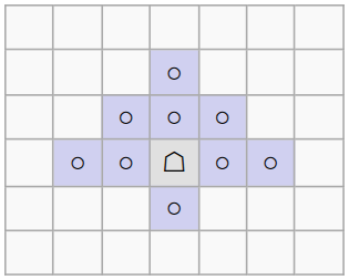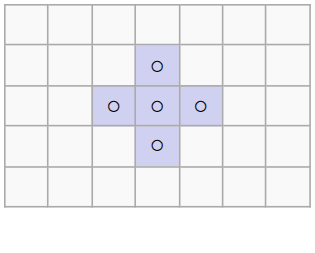- row: ○ | ○ | ☖ | ○ | ○
